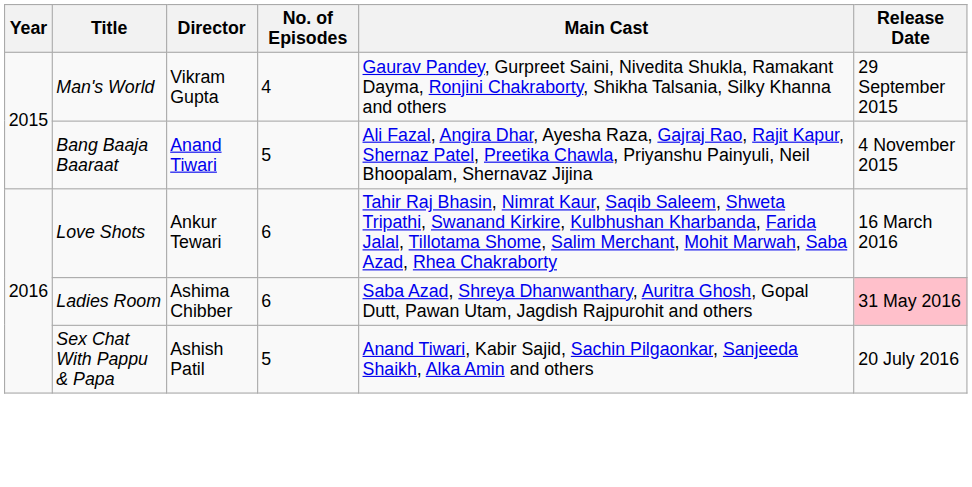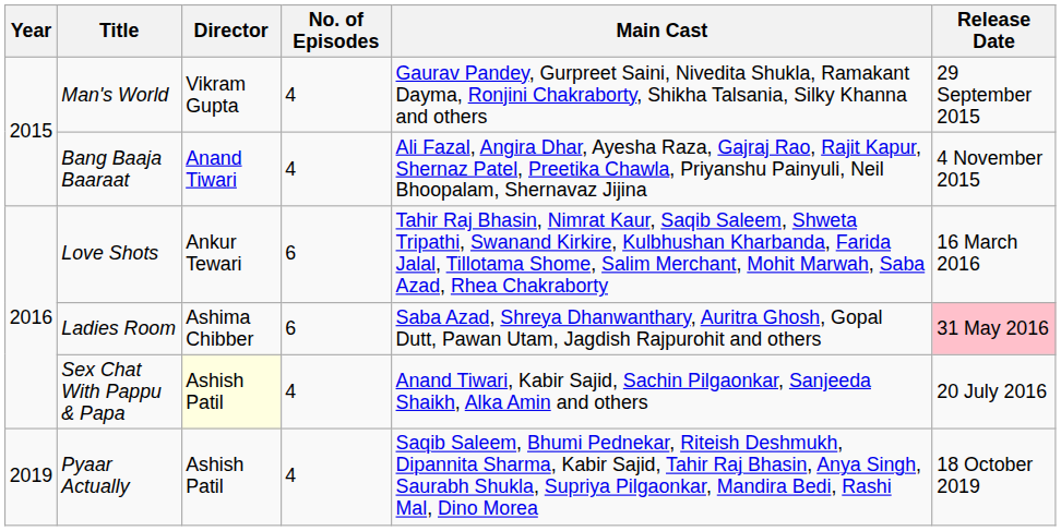Bang Baaja Baaraat | No. of Episodes: 5 -> 4
Sex Chat With Pappu & Papa | Director: no background -> lightyellow background
Sex Chat With Pappu & Papa | No. of Episodes: 5 -> 4
+ row: 2019 | Pyaar Actually | Ashish Patil | 4 | Saqib Saleem, Bhumi Pednekar, Riteish Deshmukh, Dipannita Sharma, Kabir Sajid, Tahir Raj Bhasin, Anya Singh, Saurabh Shukla, Supriya Pilgaonkar, Mandira Bedi, Rashi Mal, Dino Morea | 18 October 2019
